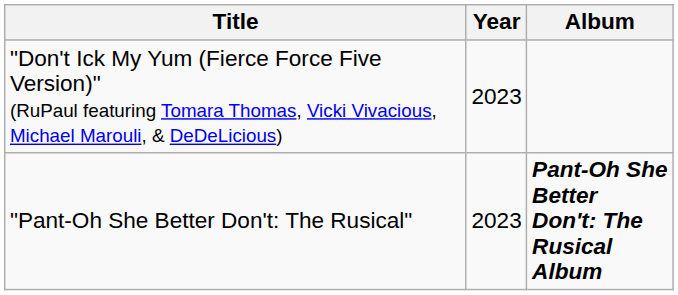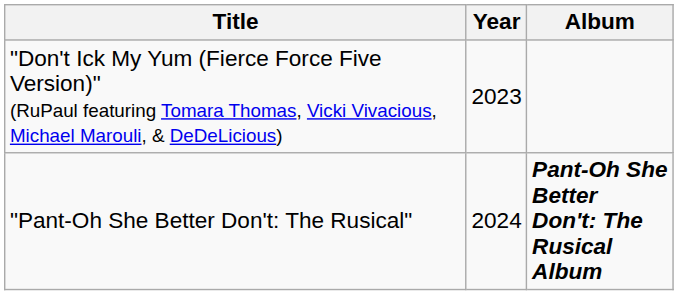"Pant-Oh She Better Don't: The Rusical" | Year: 2023 -> 2024
